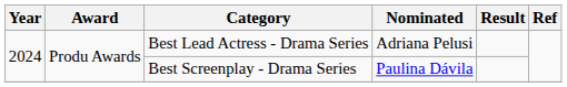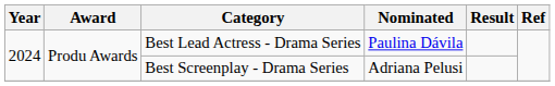Best Lead Actress - Drama Series | Nominated: Adriana Pelusi -> Paulina Dávila
Best Screenplay - Drama Series | Nominated: Paulina Dávila -> Adriana Pelusi
